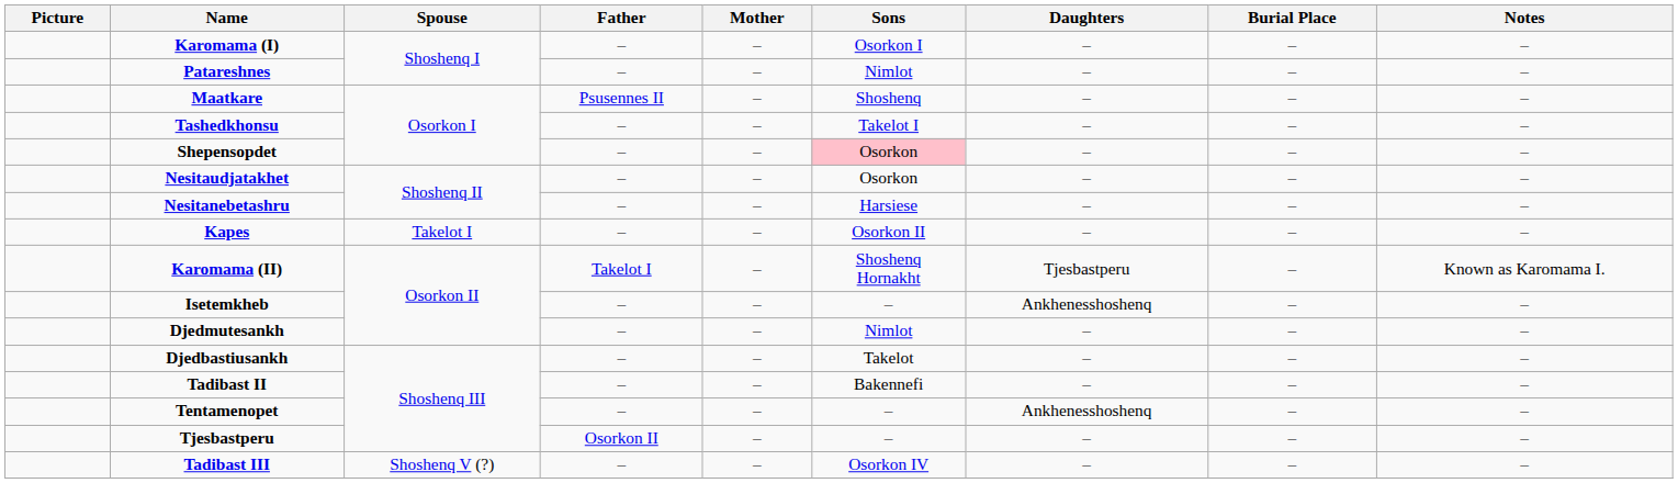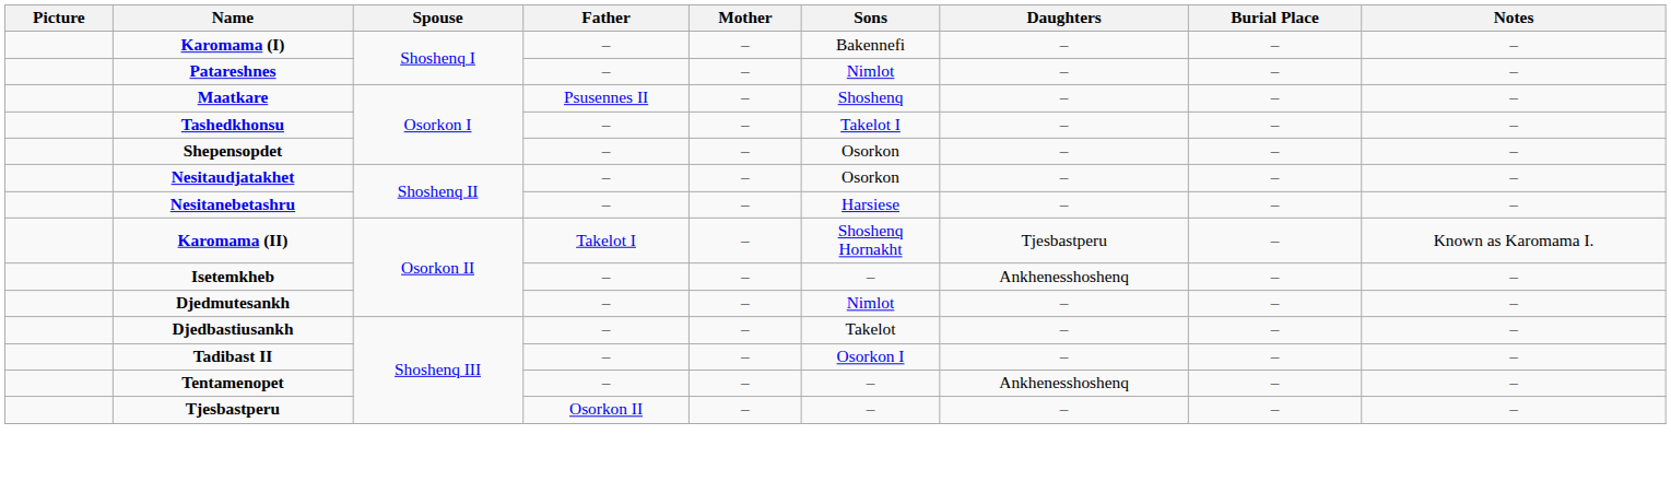Karomama (I) | Sons: Osorkon I -> Bakennefi
Shepensopdet | Sons: pink background -> no background
- row: Kapes | Takelot I | – | – | Osorkon II | – | – | –
Tadibast II | Sons: Bakennefi -> Osorkon I
- row: Tadibast III | Shoshenq V (?) | – | – | Osorkon IV | – | – | –
